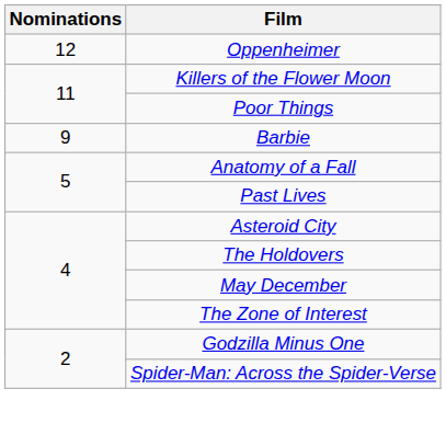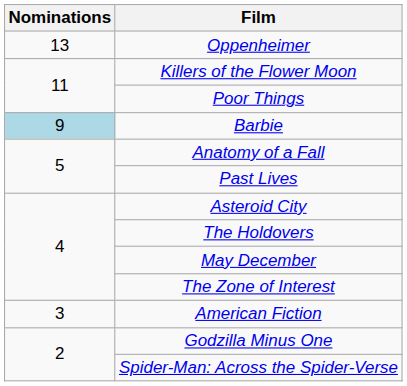Oppenheimer | Nominations: 12 -> 13
Barbie | Nominations: no background -> lightblue background
+ row: 3 | American Fiction
